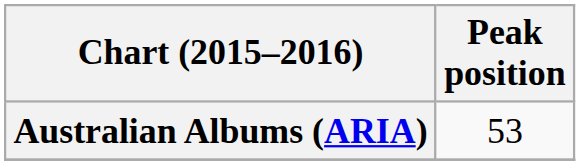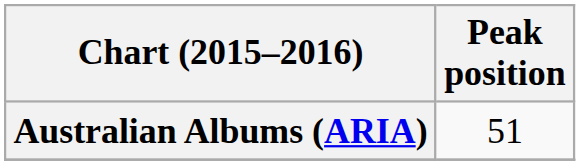Australian Albums (ARIA) | Peak position: 53 -> 51
